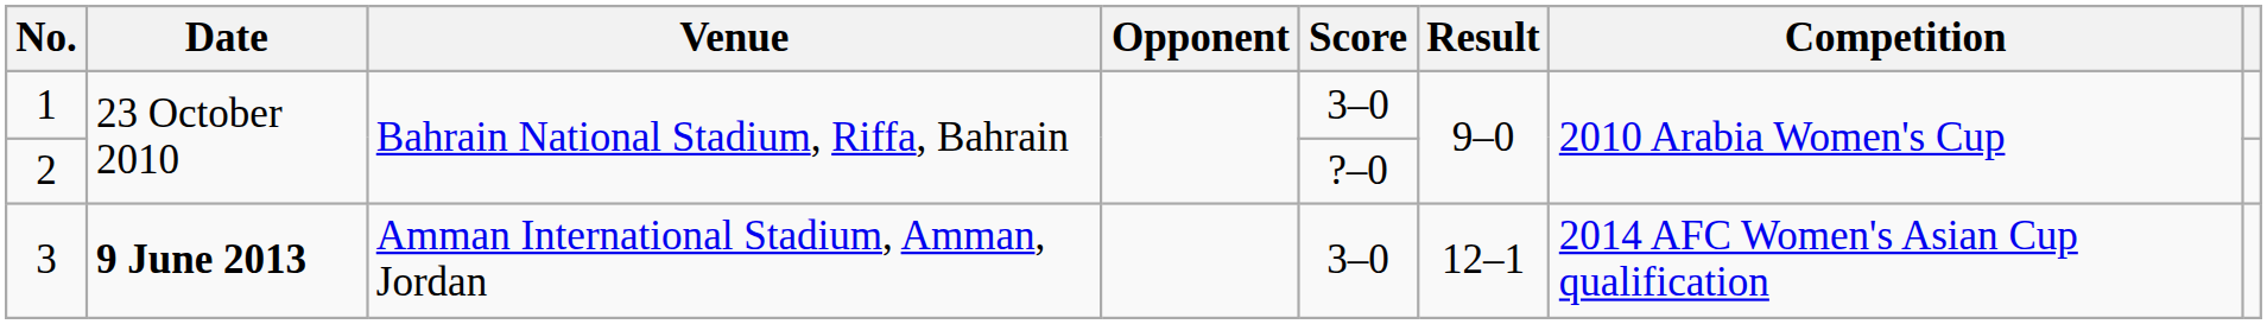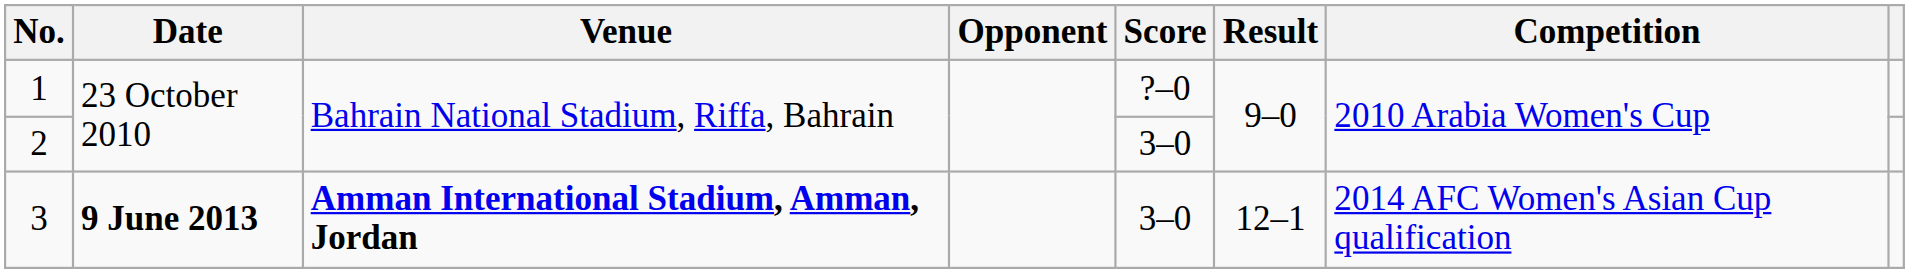1 | Score: 3–0 -> ?–0
2 | Score: ?–0 -> 3–0
3 | Venue: normal -> bold
